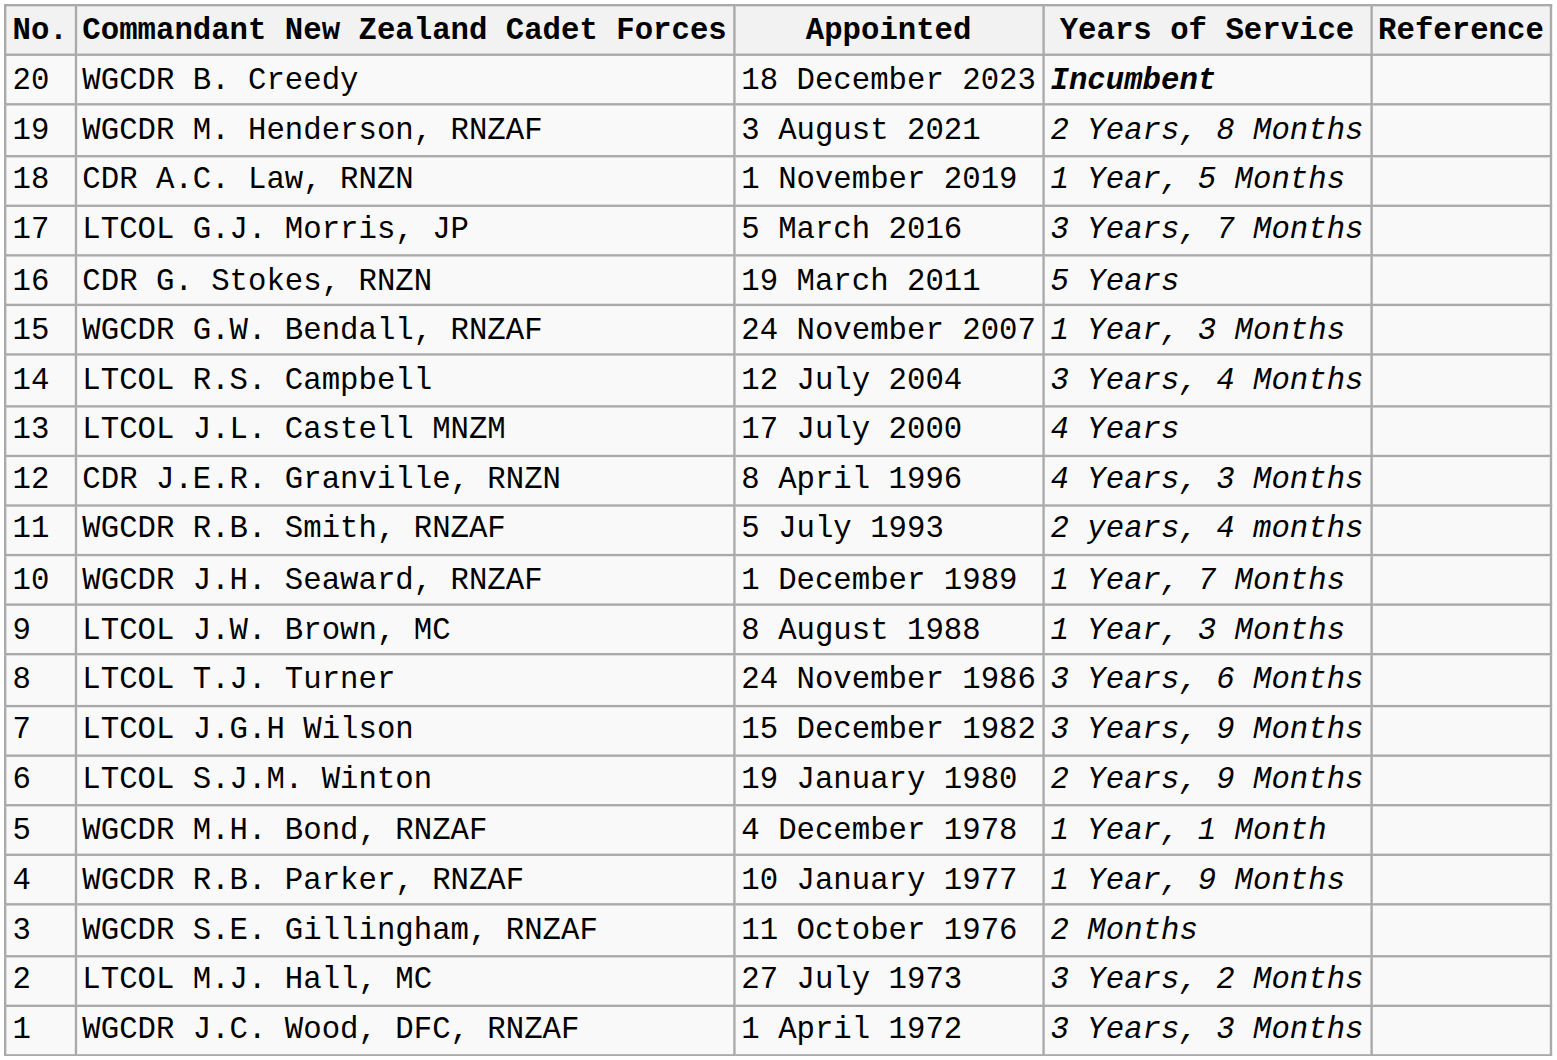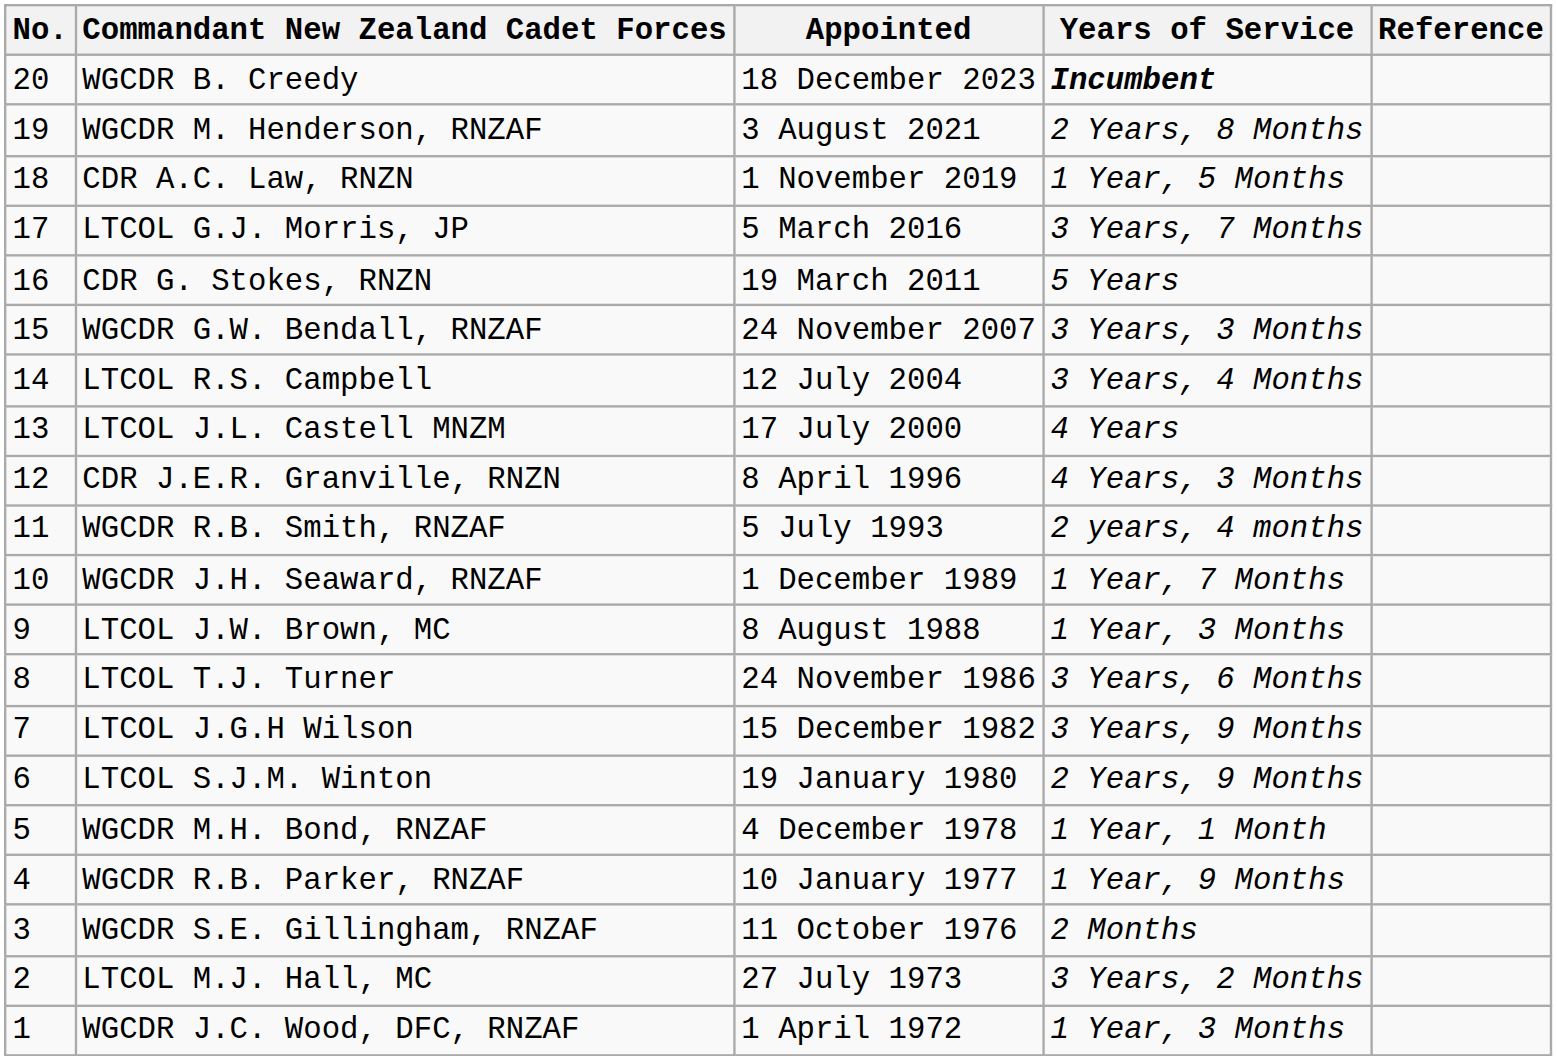WGCDR G.W. Bendall, RNZAF | Years of Service: 1 Year, 3 Months -> 3 Years, 3 Months
WGCDR J.C. Wood, DFC, RNZAF | Years of Service: 3 Years, 3 Months -> 1 Year, 3 Months
